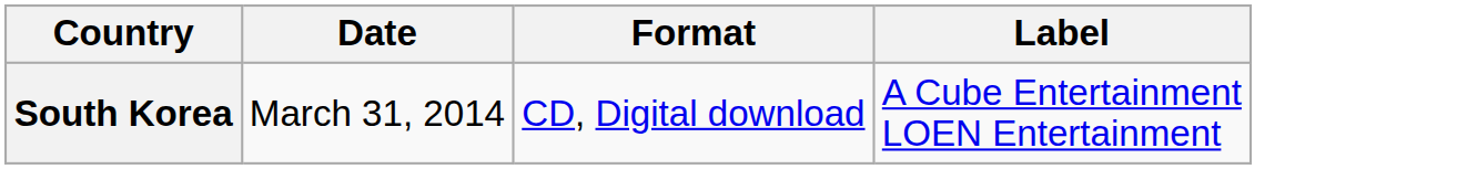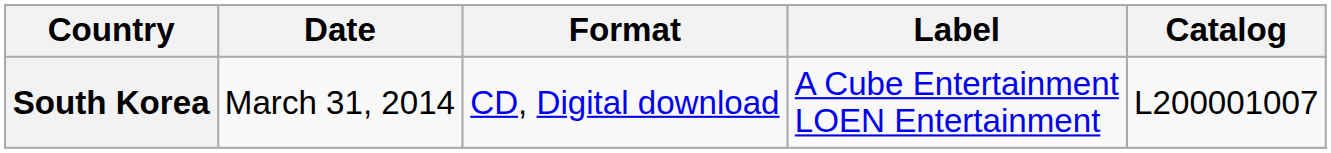+ column: Catalog | L200001007
